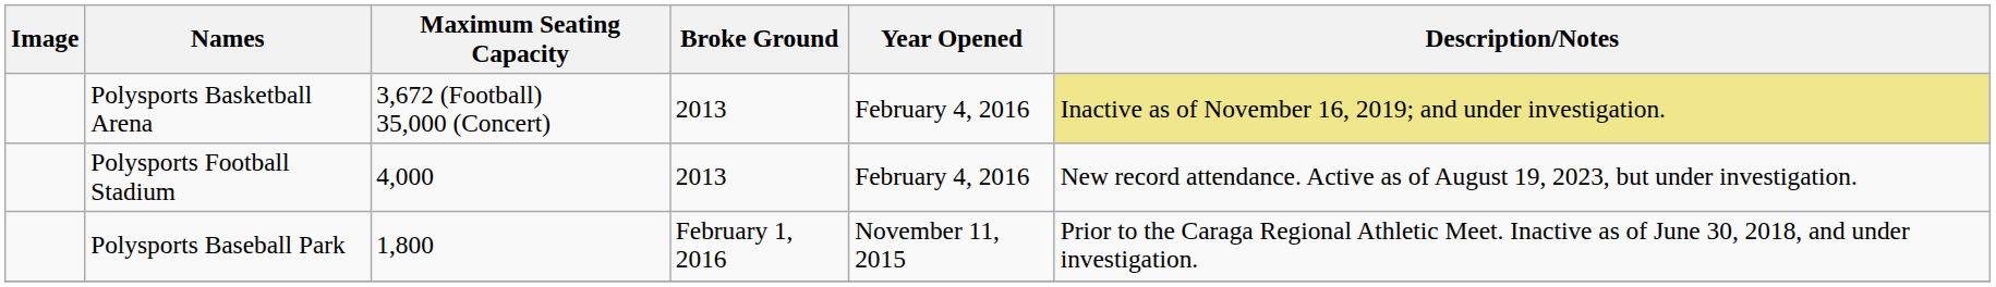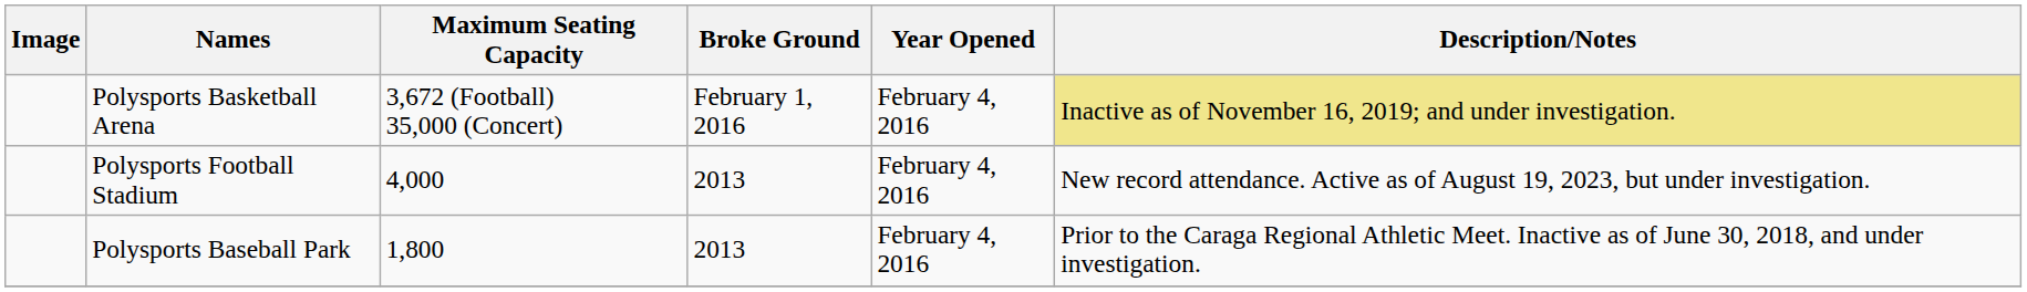Polysports Basketball Arena | Broke Ground: 2013 -> February 1, 2016
Polysports Baseball Park | Broke Ground: February 1, 2016 -> 2013
Polysports Baseball Park | Year Opened: November 11, 2015 -> February 4, 2016
